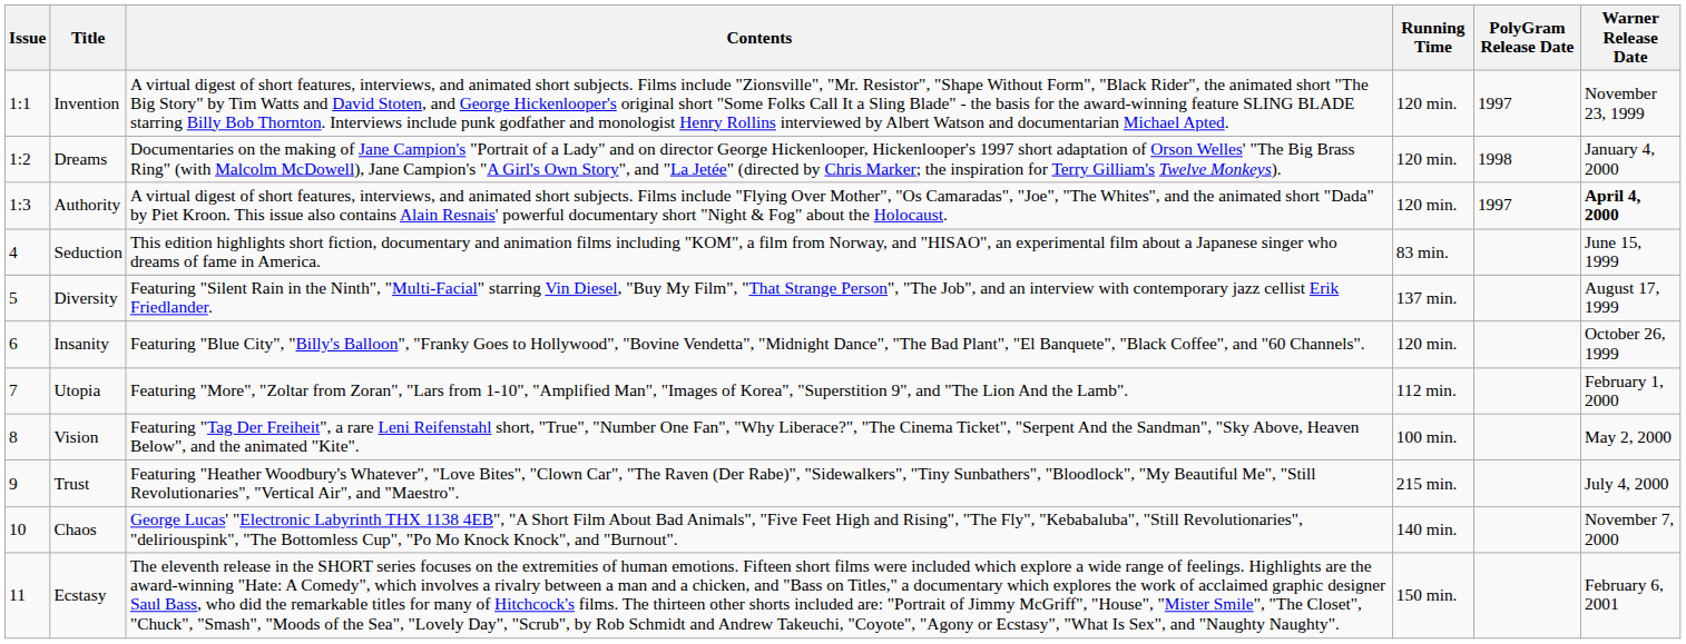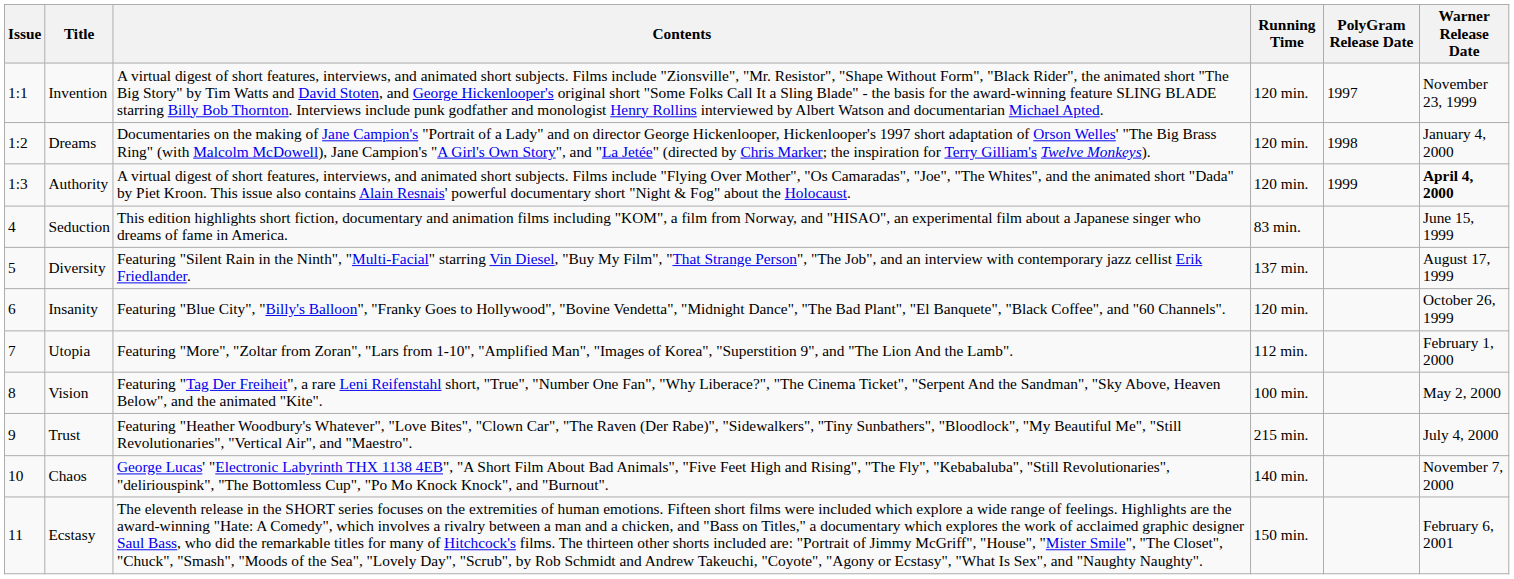Authority | PolyGram Release Date: 1997 -> 1999
